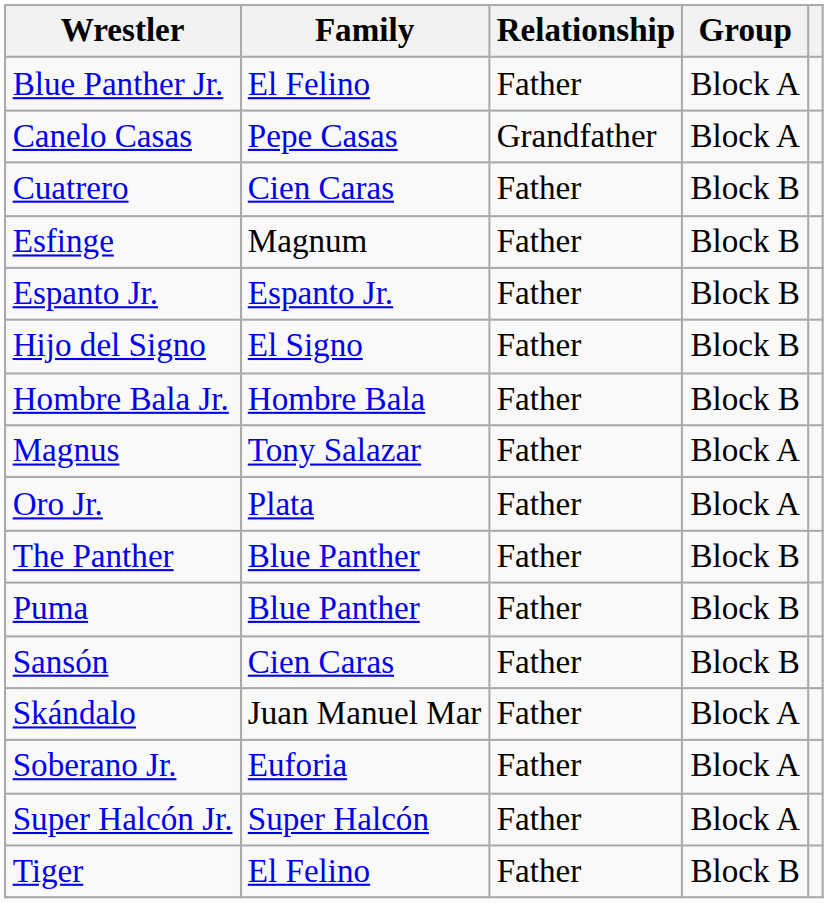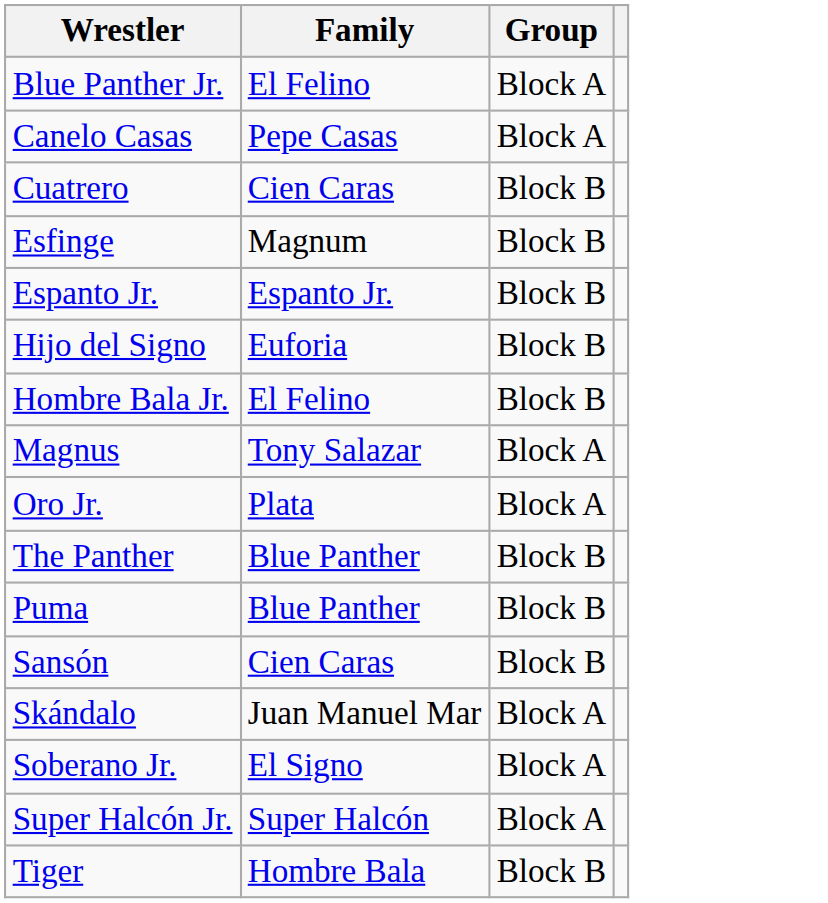- column: Relationship | Father | Grandfather | Father | Father | Father | Father | Father | Father | Father | Father | Father | Father | Father | Father | Father | Father
Hijo del Signo | Family: El Signo -> Euforia
Hombre Bala Jr. | Family: Hombre Bala -> El Felino
Soberano Jr. | Family: Euforia -> El Signo
Tiger | Family: El Felino -> Hombre Bala
